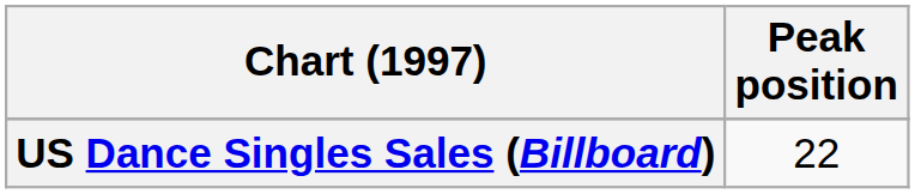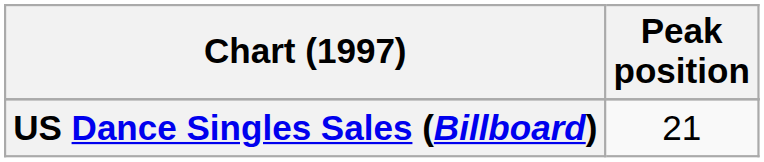US Dance Singles Sales (Billboard) | Peak position: 22 -> 21
